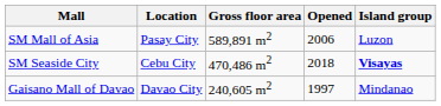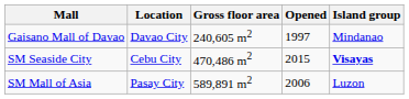rows swapped: SM Mall of Asia <-> Gaisano Mall of Davao
SM Seaside City | Opened: 2018 -> 2015
